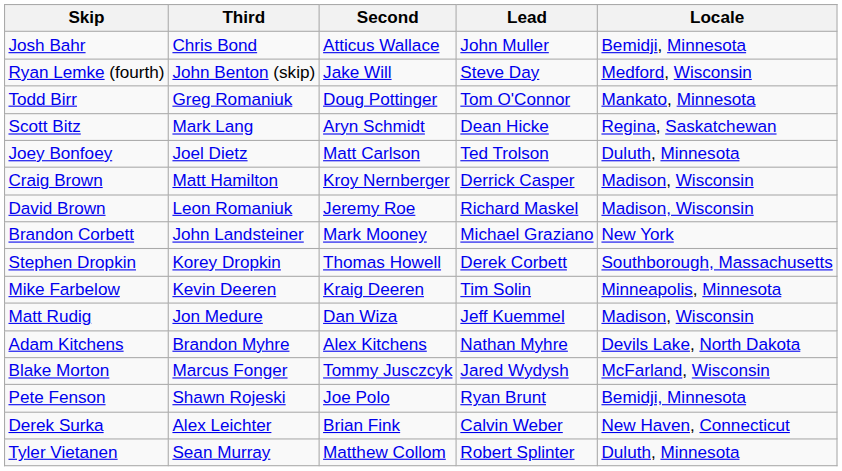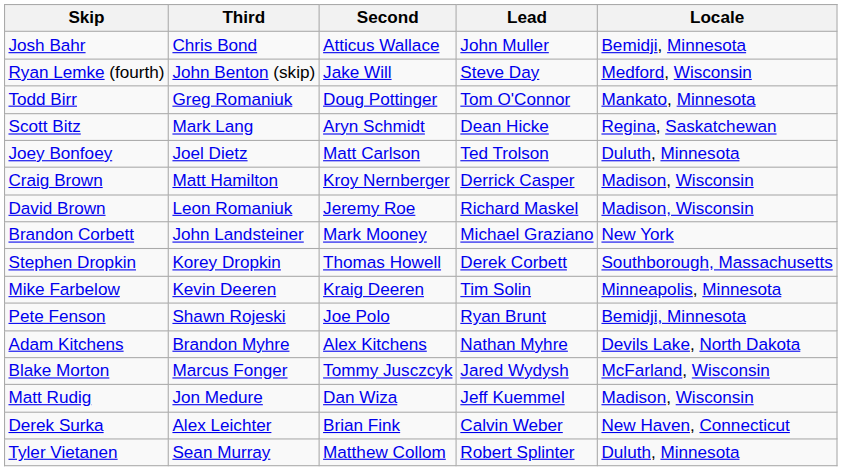rows swapped: Pete Fenson <-> Matt Rudig
